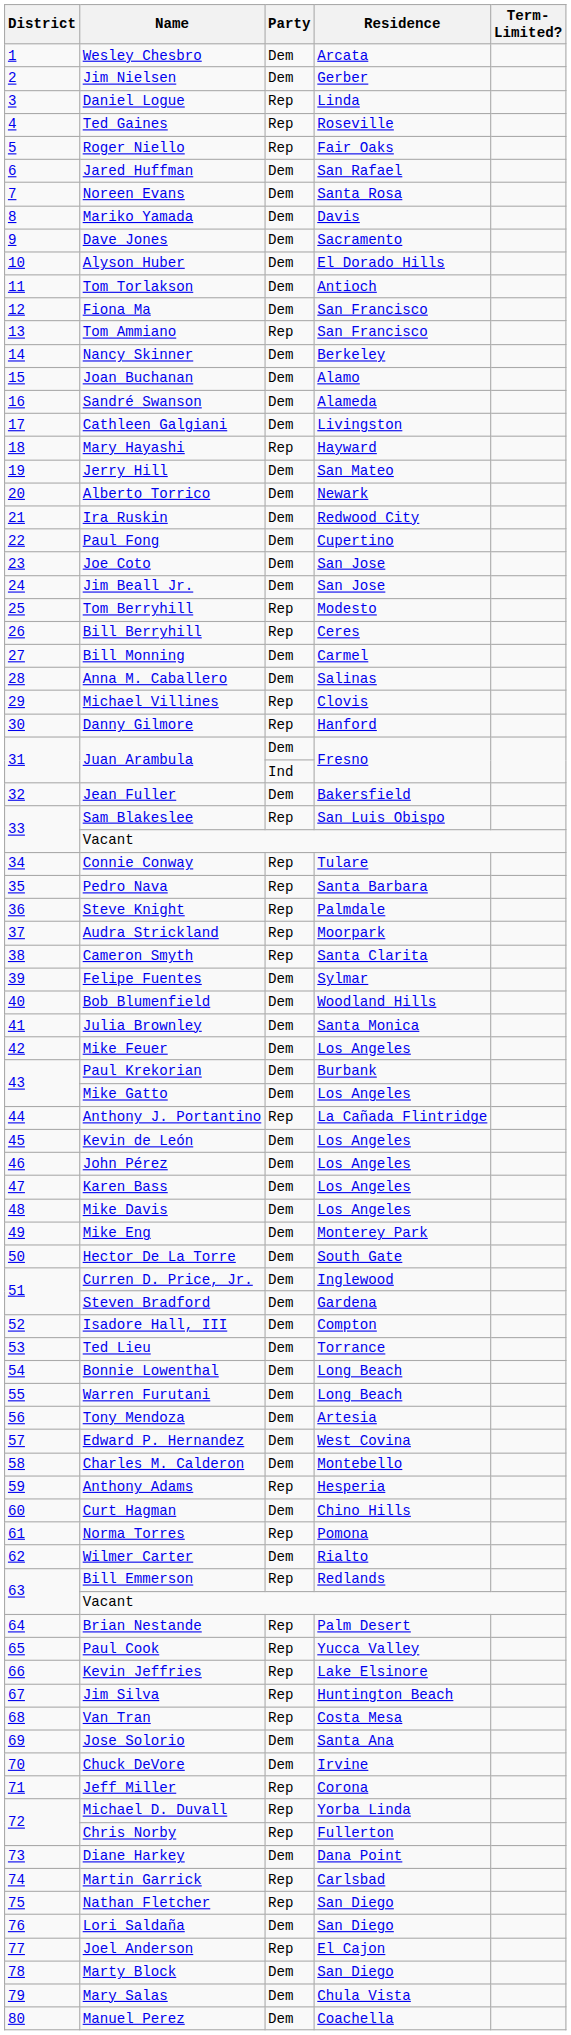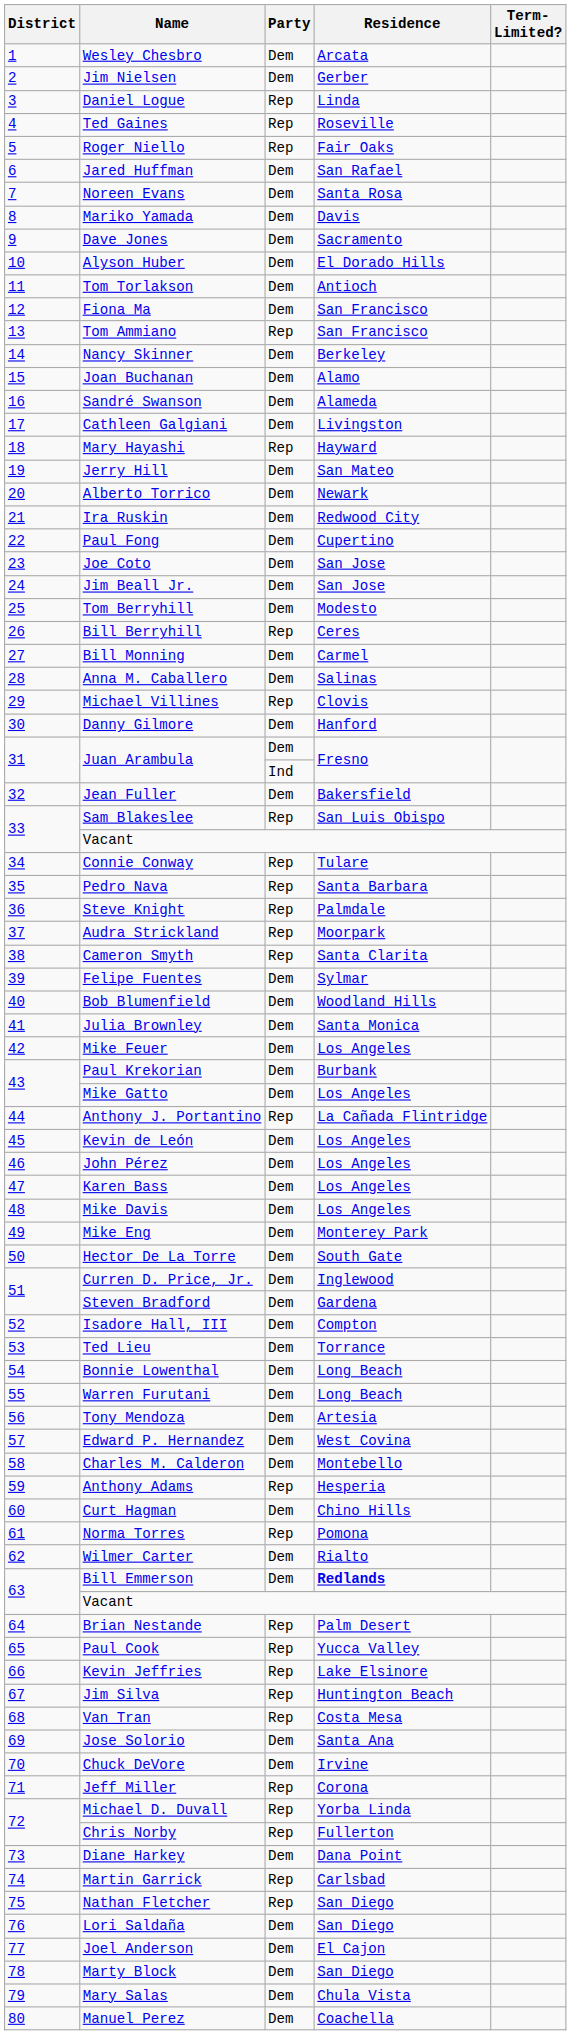Tom Berryhill | Party: Rep -> Dem
Danny Gilmore | Party: Rep -> Dem
Bill Emmerson | Party: Rep -> Dem
Bill Emmerson | Residence: normal -> bold
Joel Anderson | Party: Rep -> Dem
